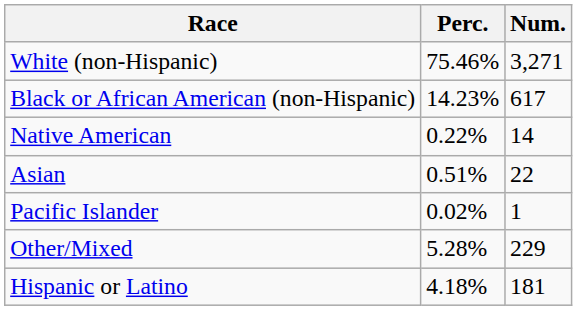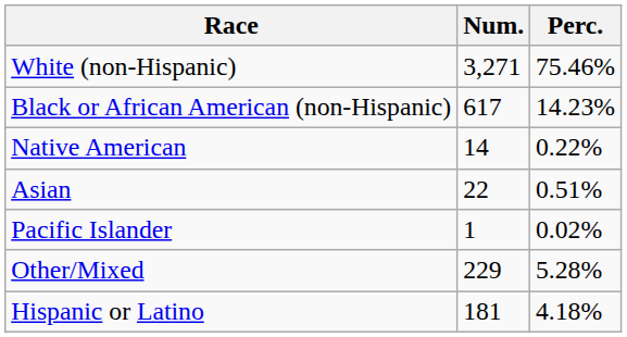columns swapped: Num. <-> Perc.
